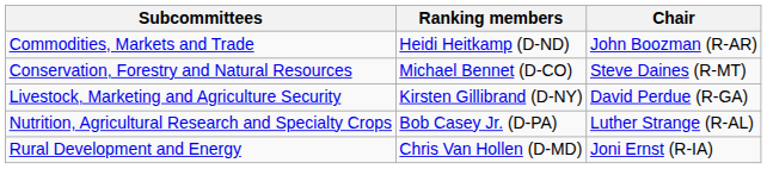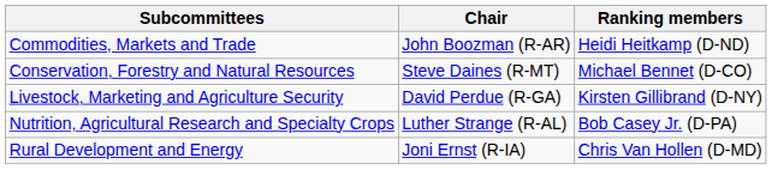columns swapped: Chair <-> Ranking members
